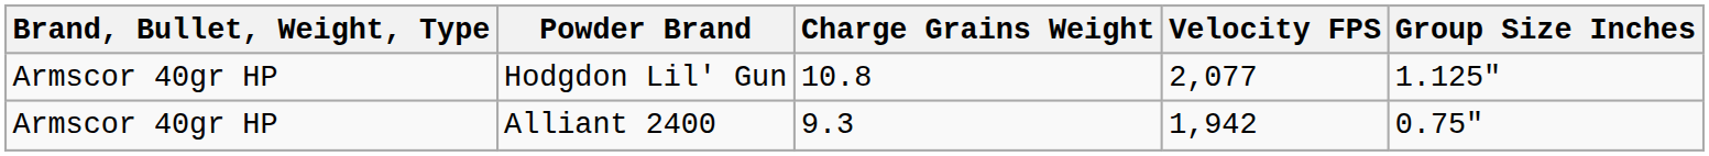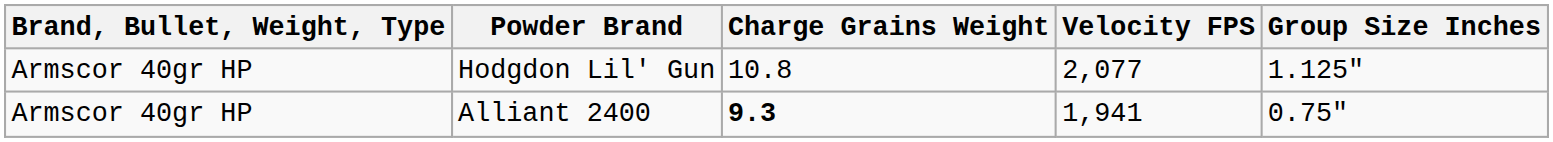Alliant 2400 | Charge Grains Weight: normal -> bold
Alliant 2400 | Velocity FPS: 1,942 -> 1,941
